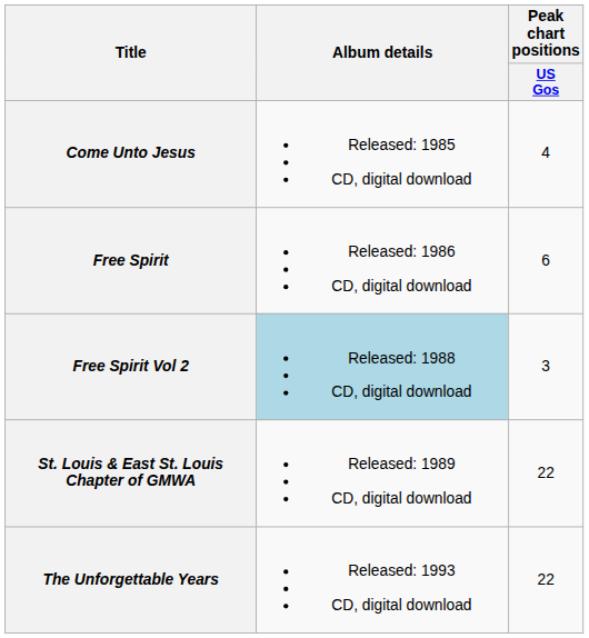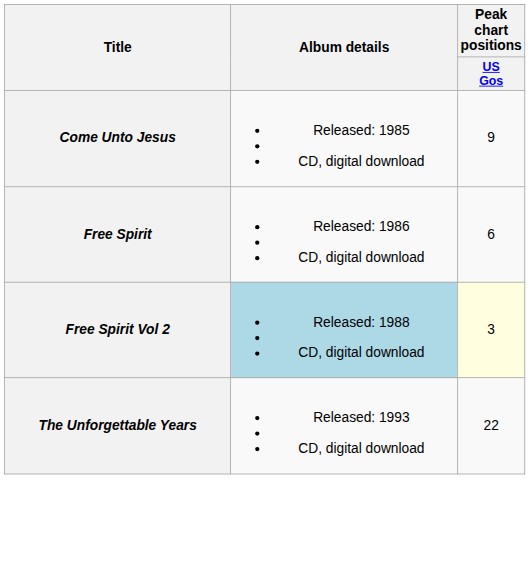Come Unto Jesus | Peak chart positions / US Gos: 4 -> 9
Free Spirit Vol 2 | Peak chart positions / US Gos: no background -> lightyellow background
- row: St. Louis & East St. Louis Chapter of GMWA | Released: 1989 CD, digital download | 22
